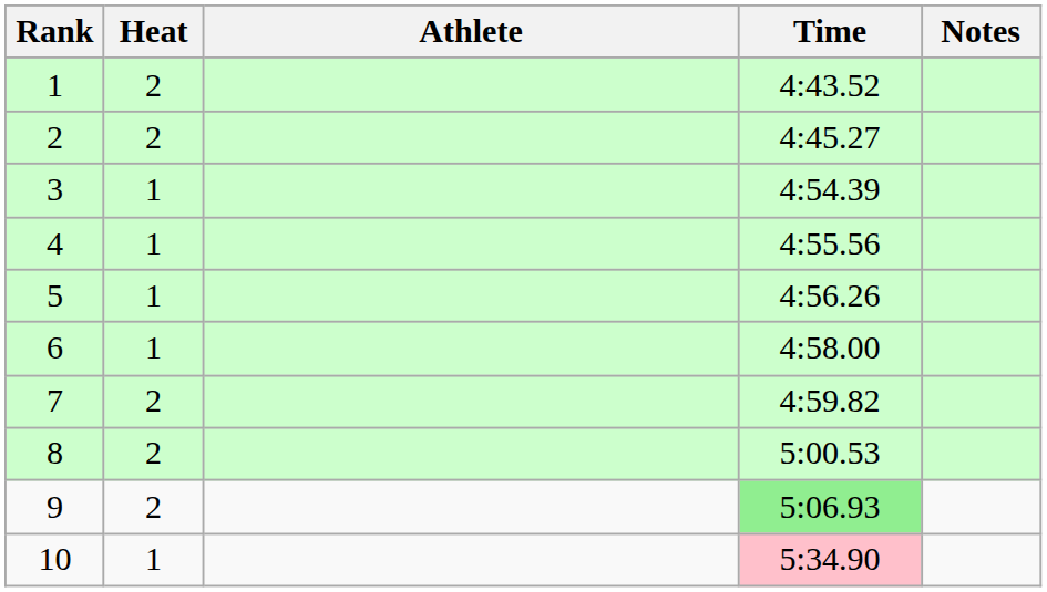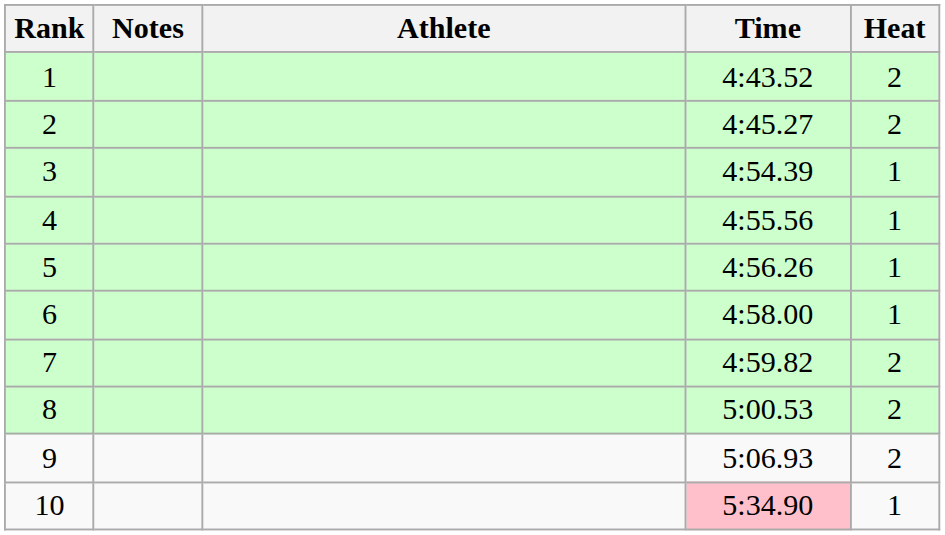columns swapped: Heat <-> Notes
9 | Time: lightgreen background -> no background
